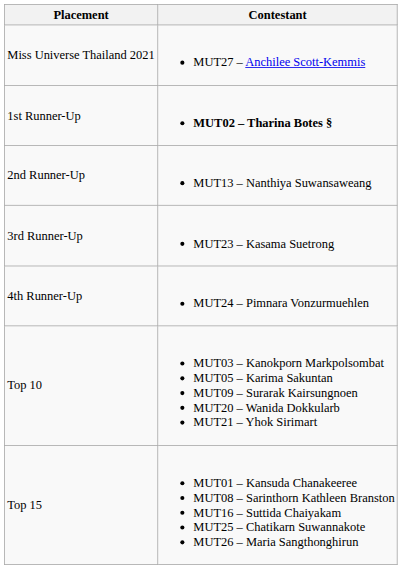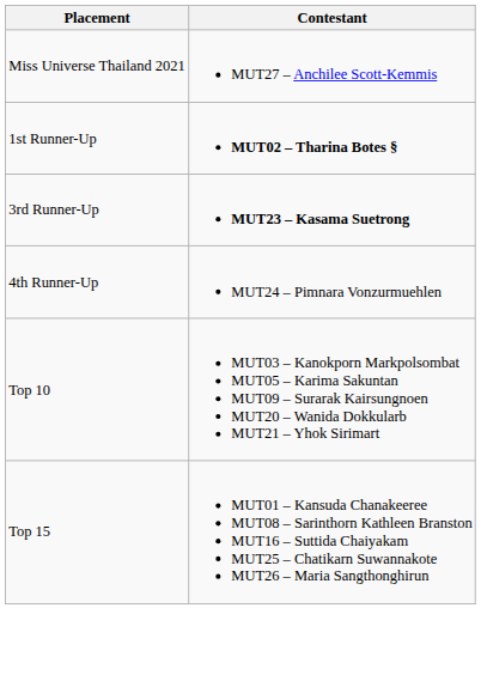- row: 2nd Runner-Up | MUT13 – Nanthiya Suwansaweang
3rd Runner-Up | Contestant: normal -> bold
